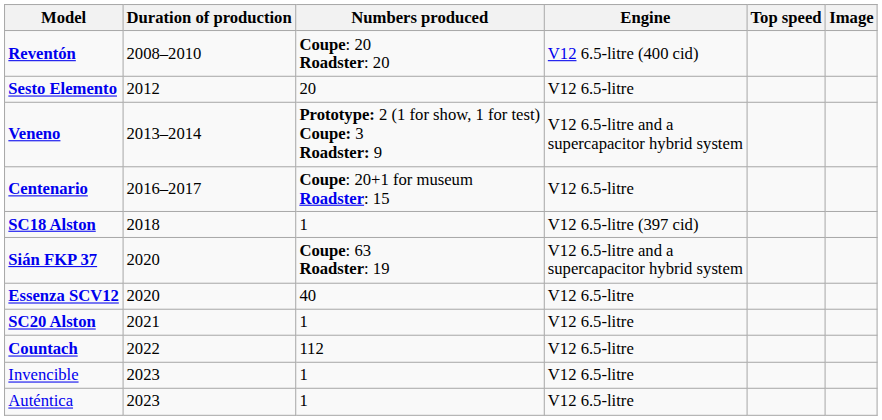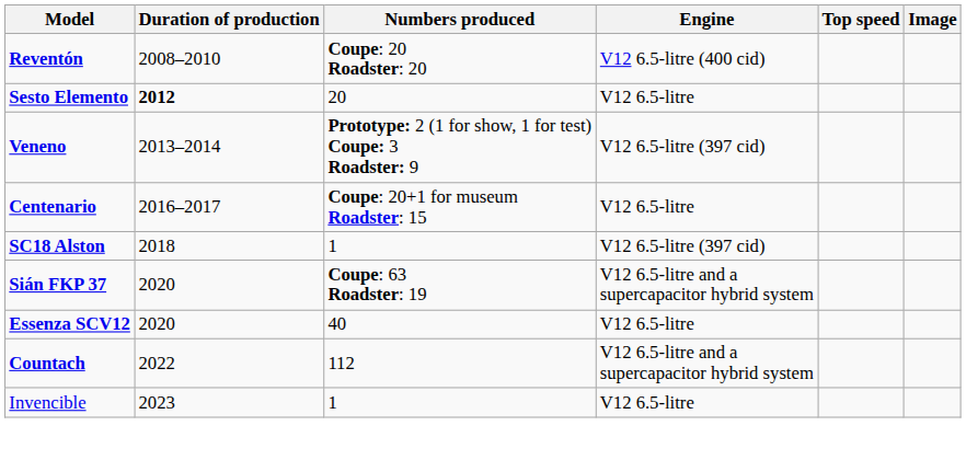Sesto Elemento | Duration of production: normal -> bold
Veneno | Engine: V12 6.5-litre and a supercapacitor hybrid system -> V12 6.5-litre (397 cid)
- row: SC20 Alston | 2021 | 1 | V12 6.5-litre
Countach | Engine: V12 6.5-litre -> V12 6.5-litre and a supercapacitor hybrid system
- row: Auténtica | 2023 | 1 | V12 6.5-litre
